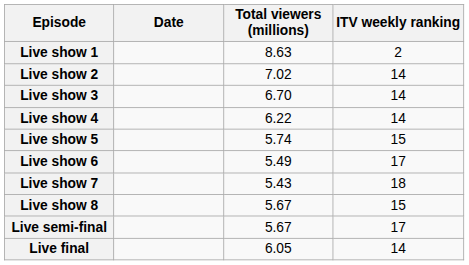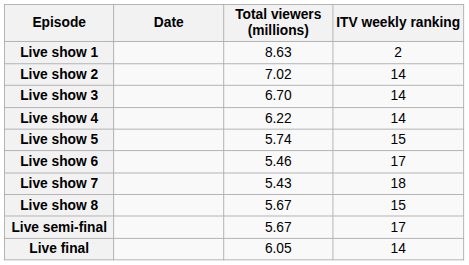Live show 6 | Total viewers (millions): 5.49 -> 5.46
